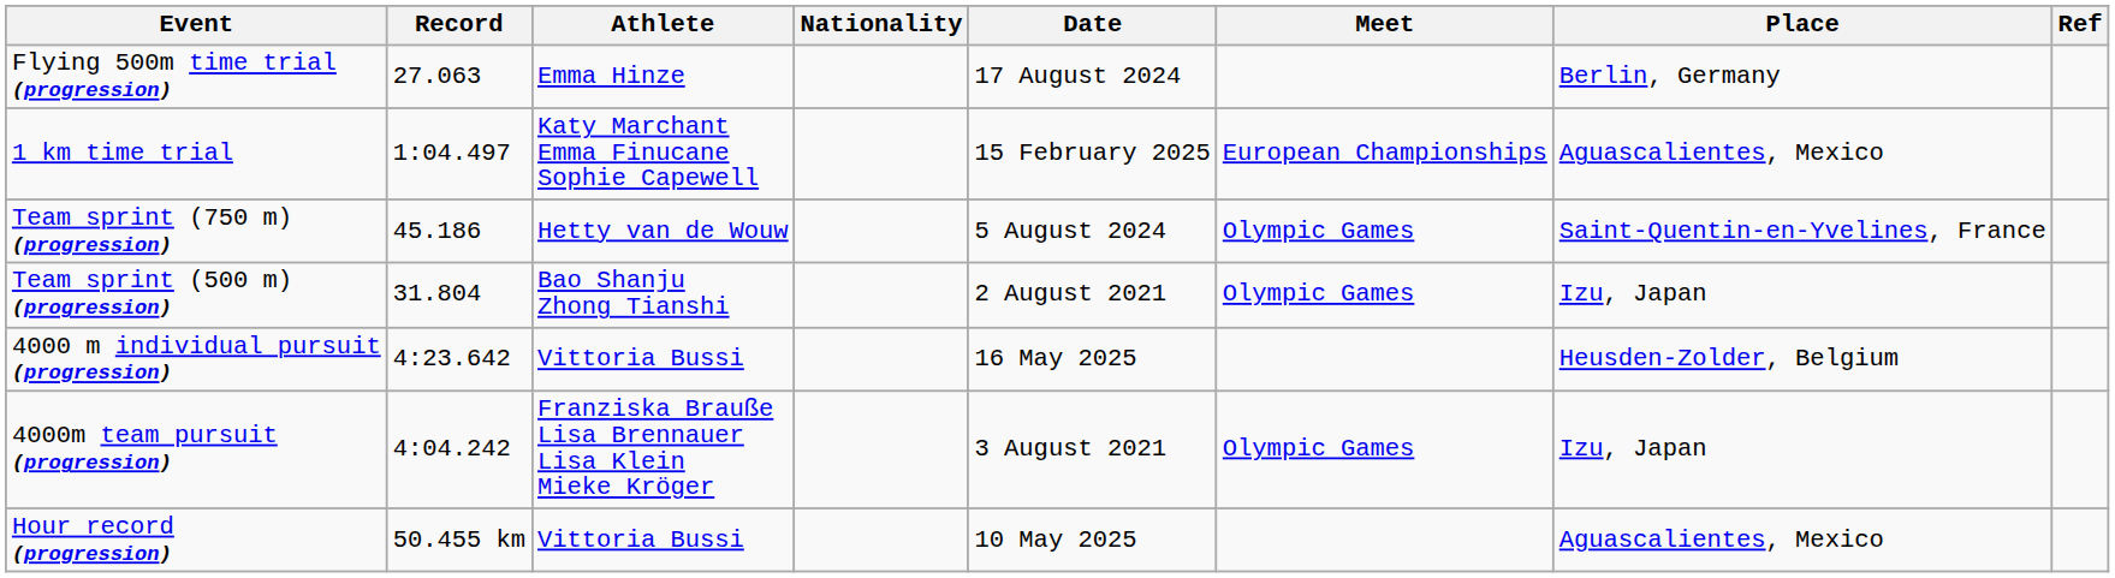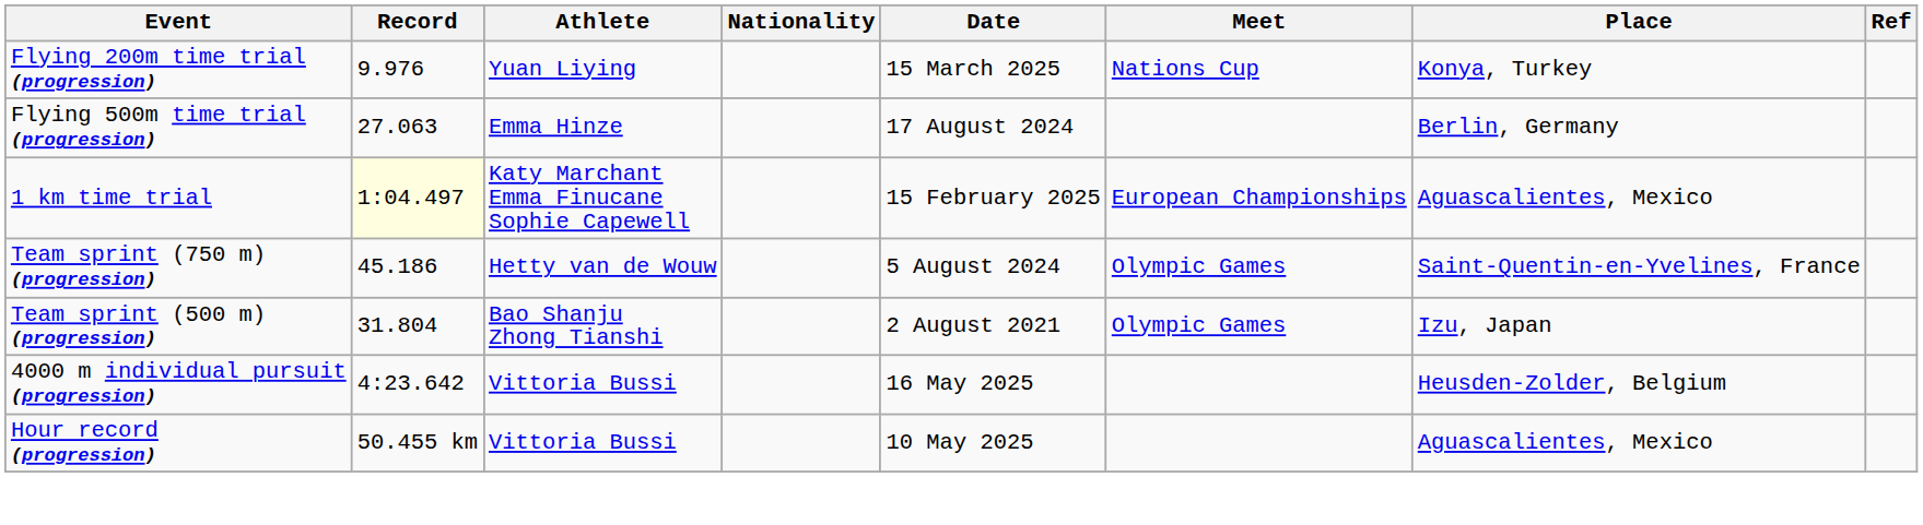+ row: Flying 200m time trial (progression) | 9.976 | Yuan Liying | 15 March 2025 | Nations Cup | Konya, Turkey
1 km time trial | Record: no background -> lightyellow background
- row: 4000m team pursuit (progression) | 4:04.242 | Franziska Brauße Lisa Brennauer Lisa Klein Mieke Kröger | 3 August 2021 | Olympic Games | Izu, Japan
